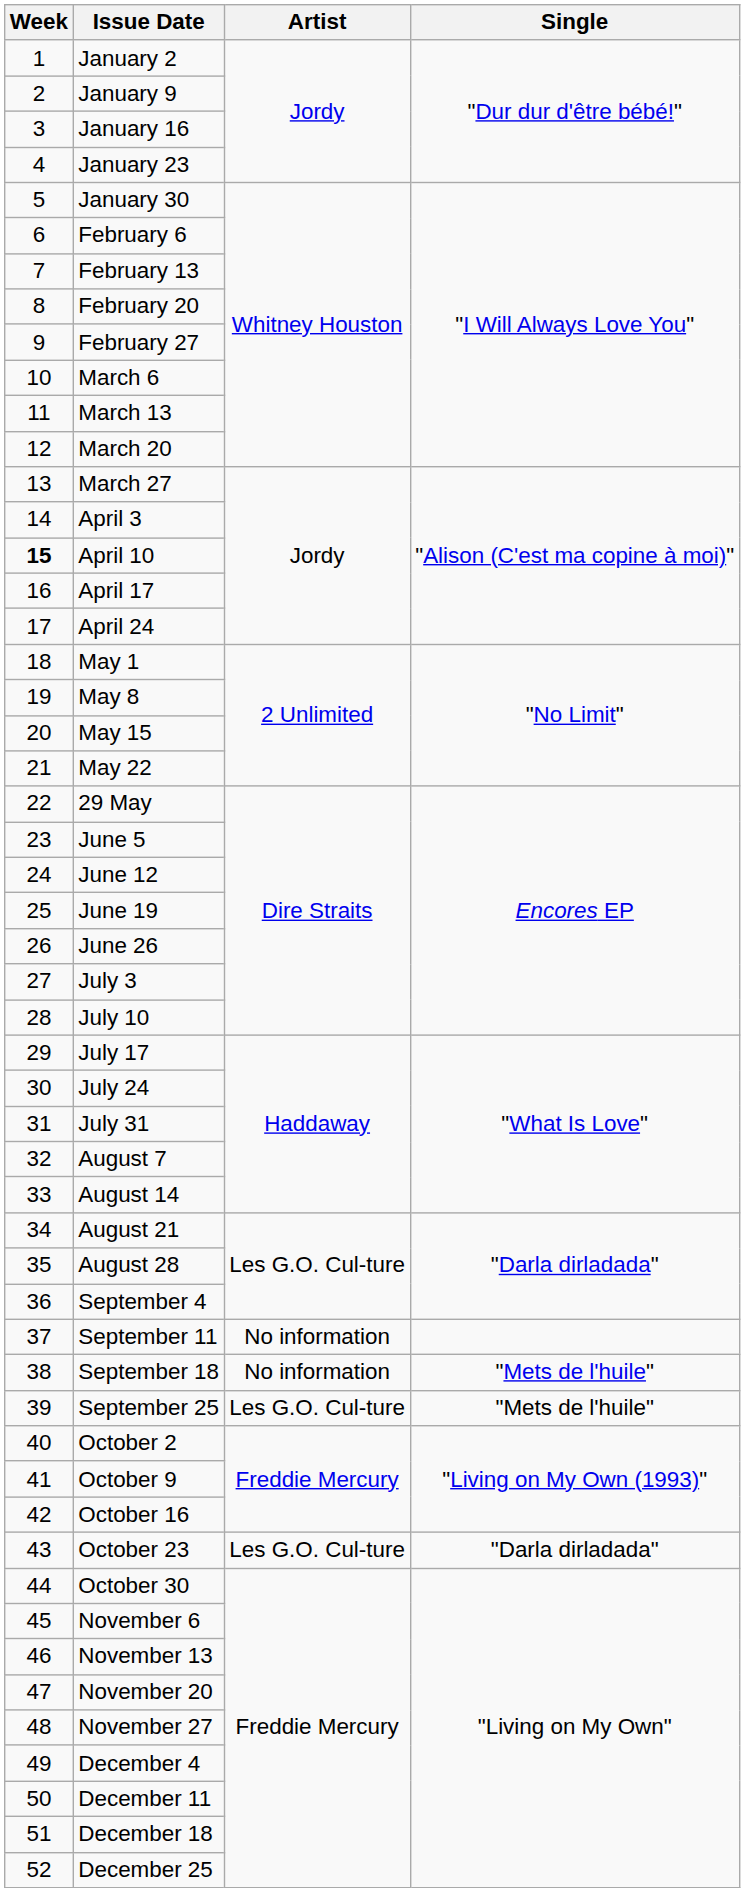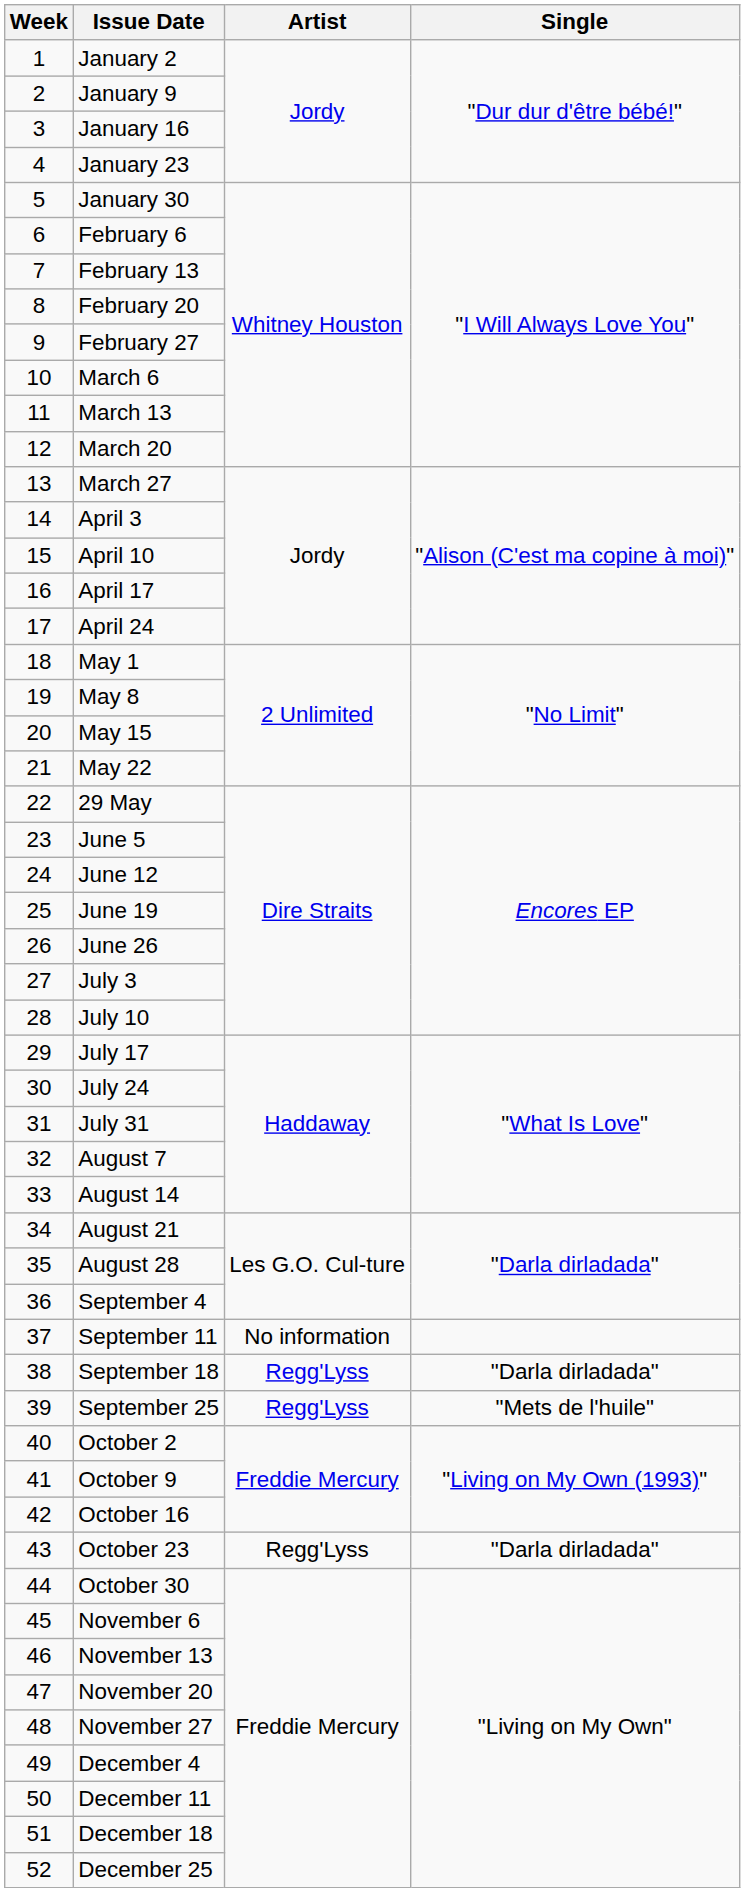April 10 | Week: bold -> normal
September 18 | Artist: No information -> Regg'Lyss
September 18 | Single: "Mets de l'huile" -> "Darla dirladada"
September 25 | Artist: Les G.O. Cul-ture -> Regg'Lyss
October 23 | Artist: Les G.O. Cul-ture -> Regg'Lyss
